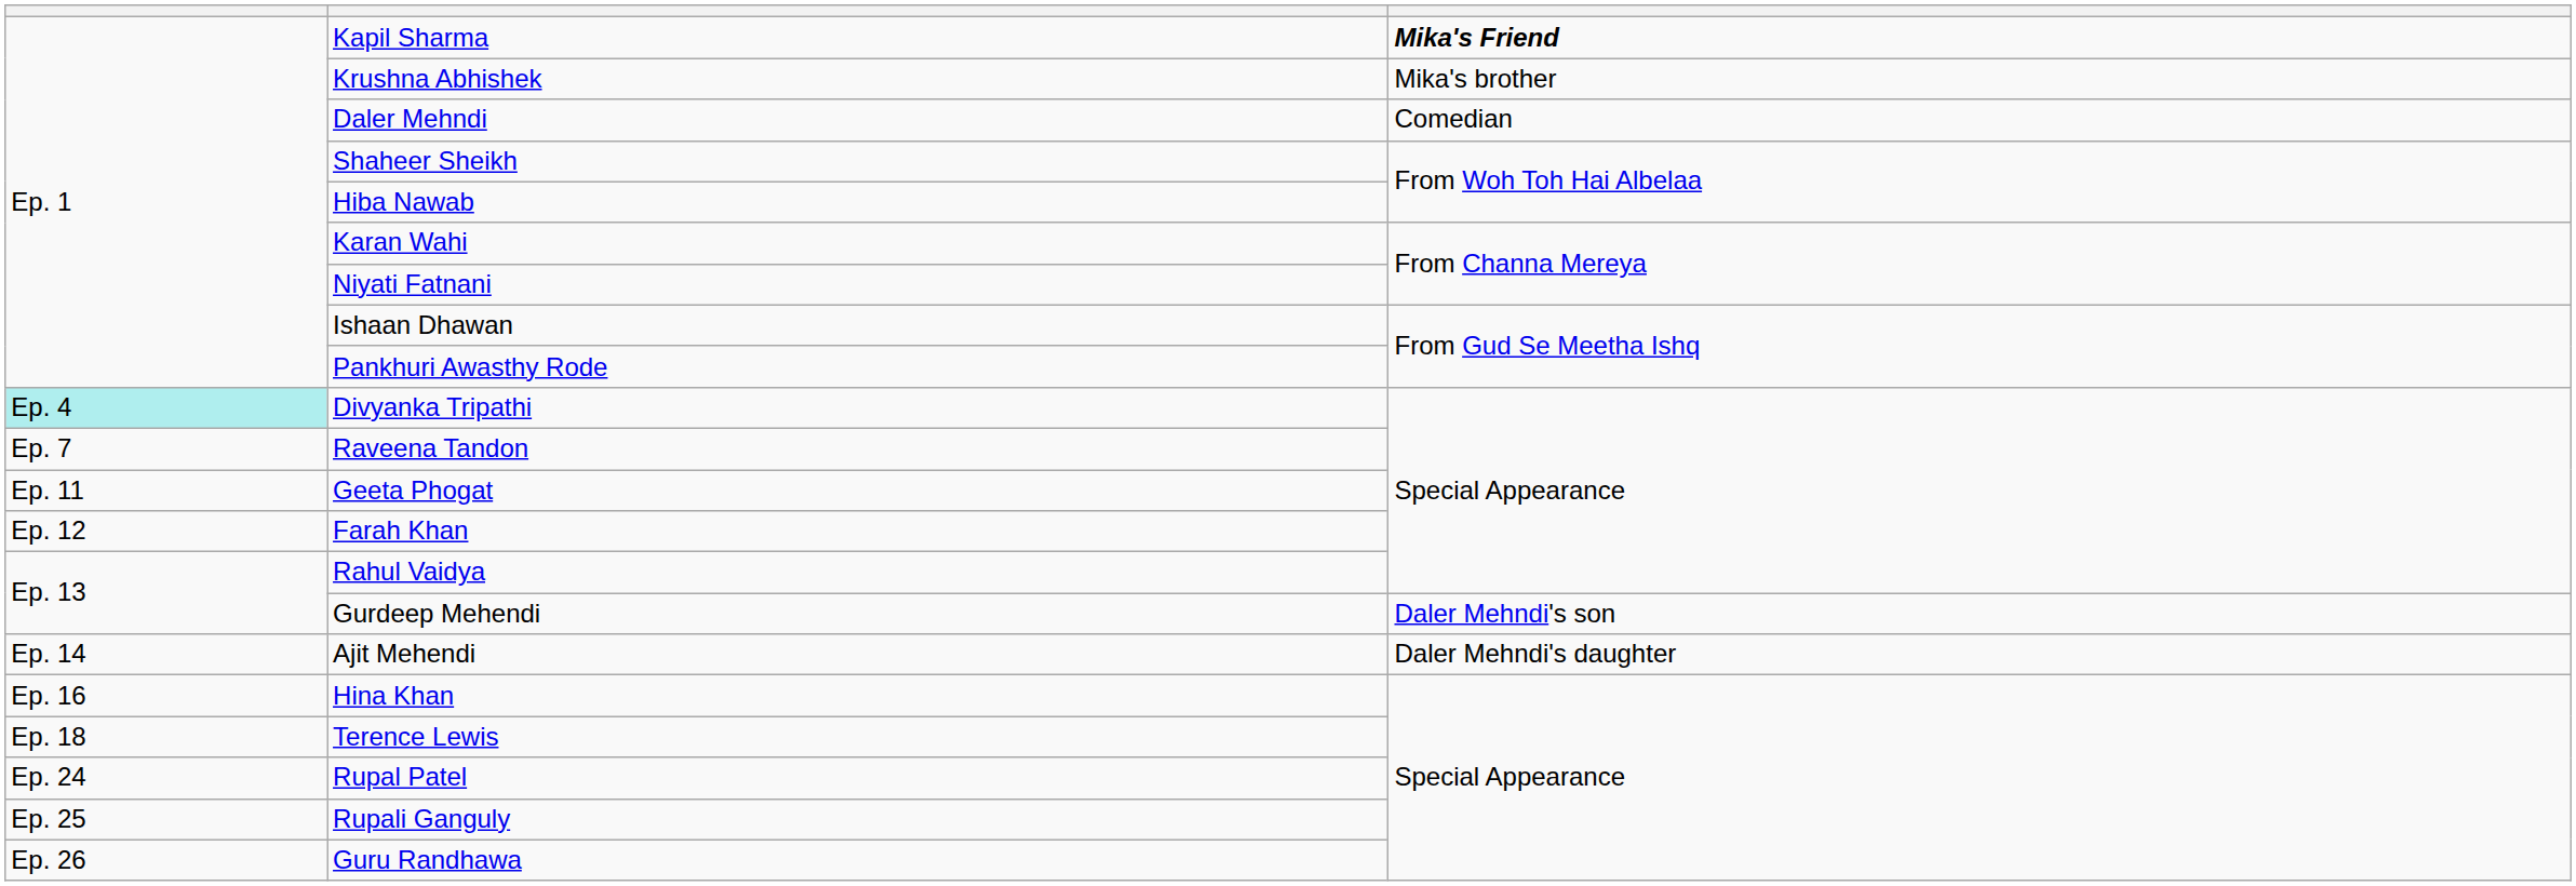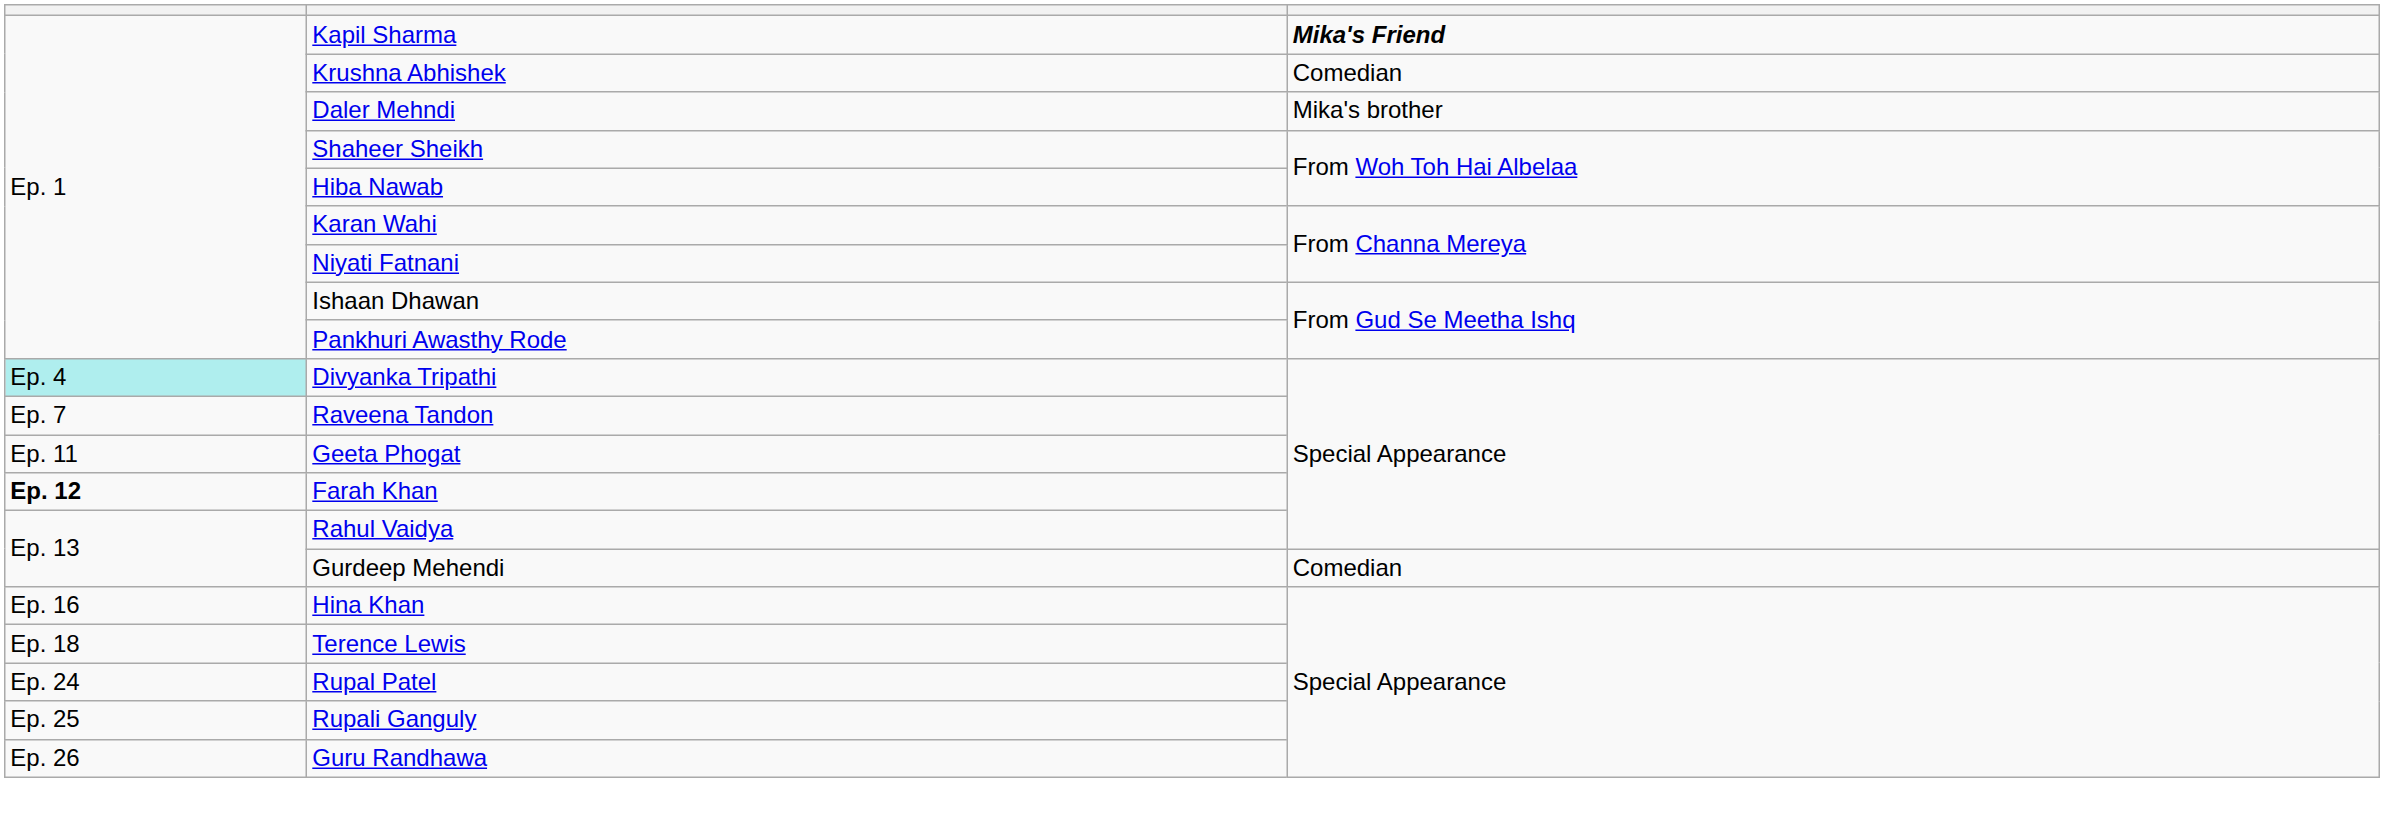Krushna Abhishek | column 3: Mika's brother -> Comedian
Daler Mehndi | column 3: Comedian -> Mika's brother
Farah Khan | column 1: normal -> bold
Gurdeep Mehendi | column 3: Daler Mehndi's son -> Comedian
- row: Ep. 14 | Ajit Mehendi | Daler Mehndi's daughter
